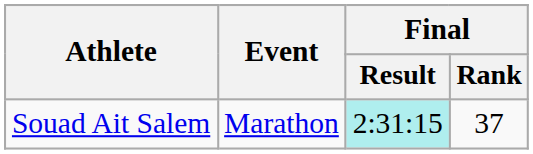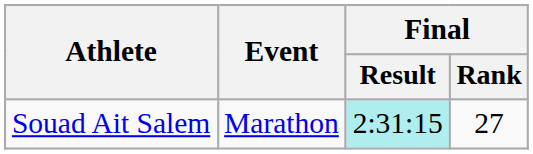Souad Ait Salem | Final / Rank: 37 -> 27
